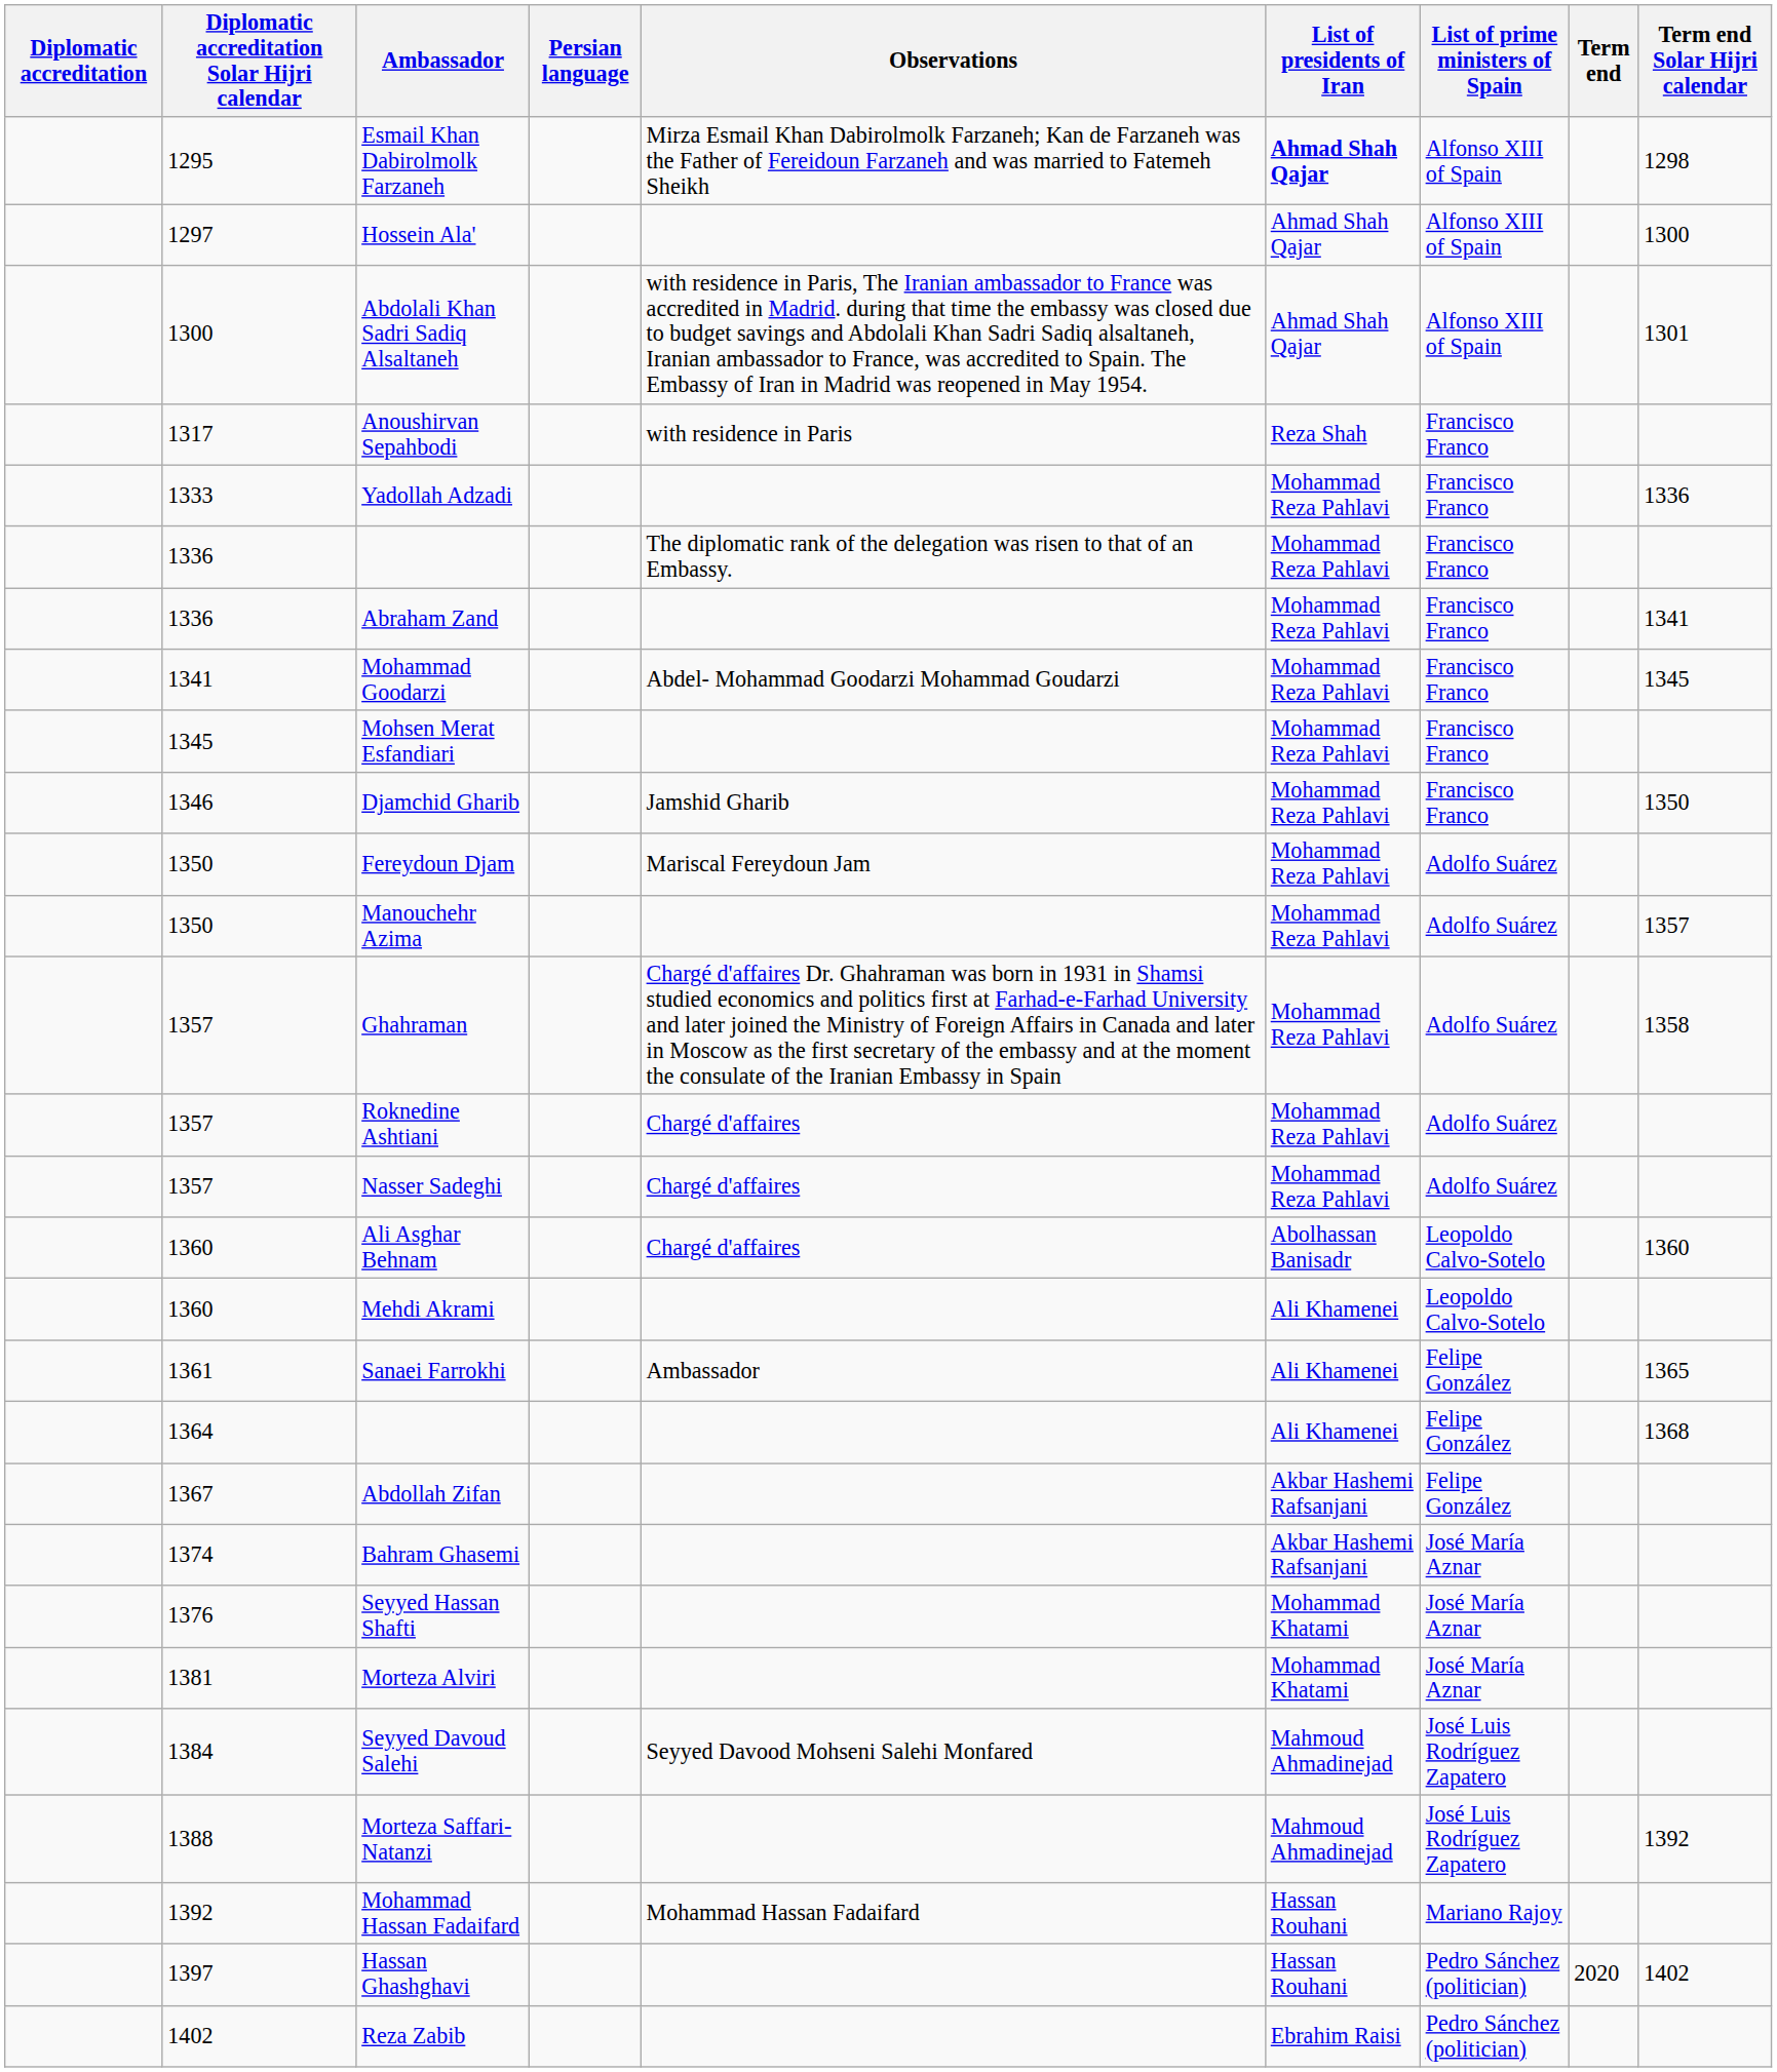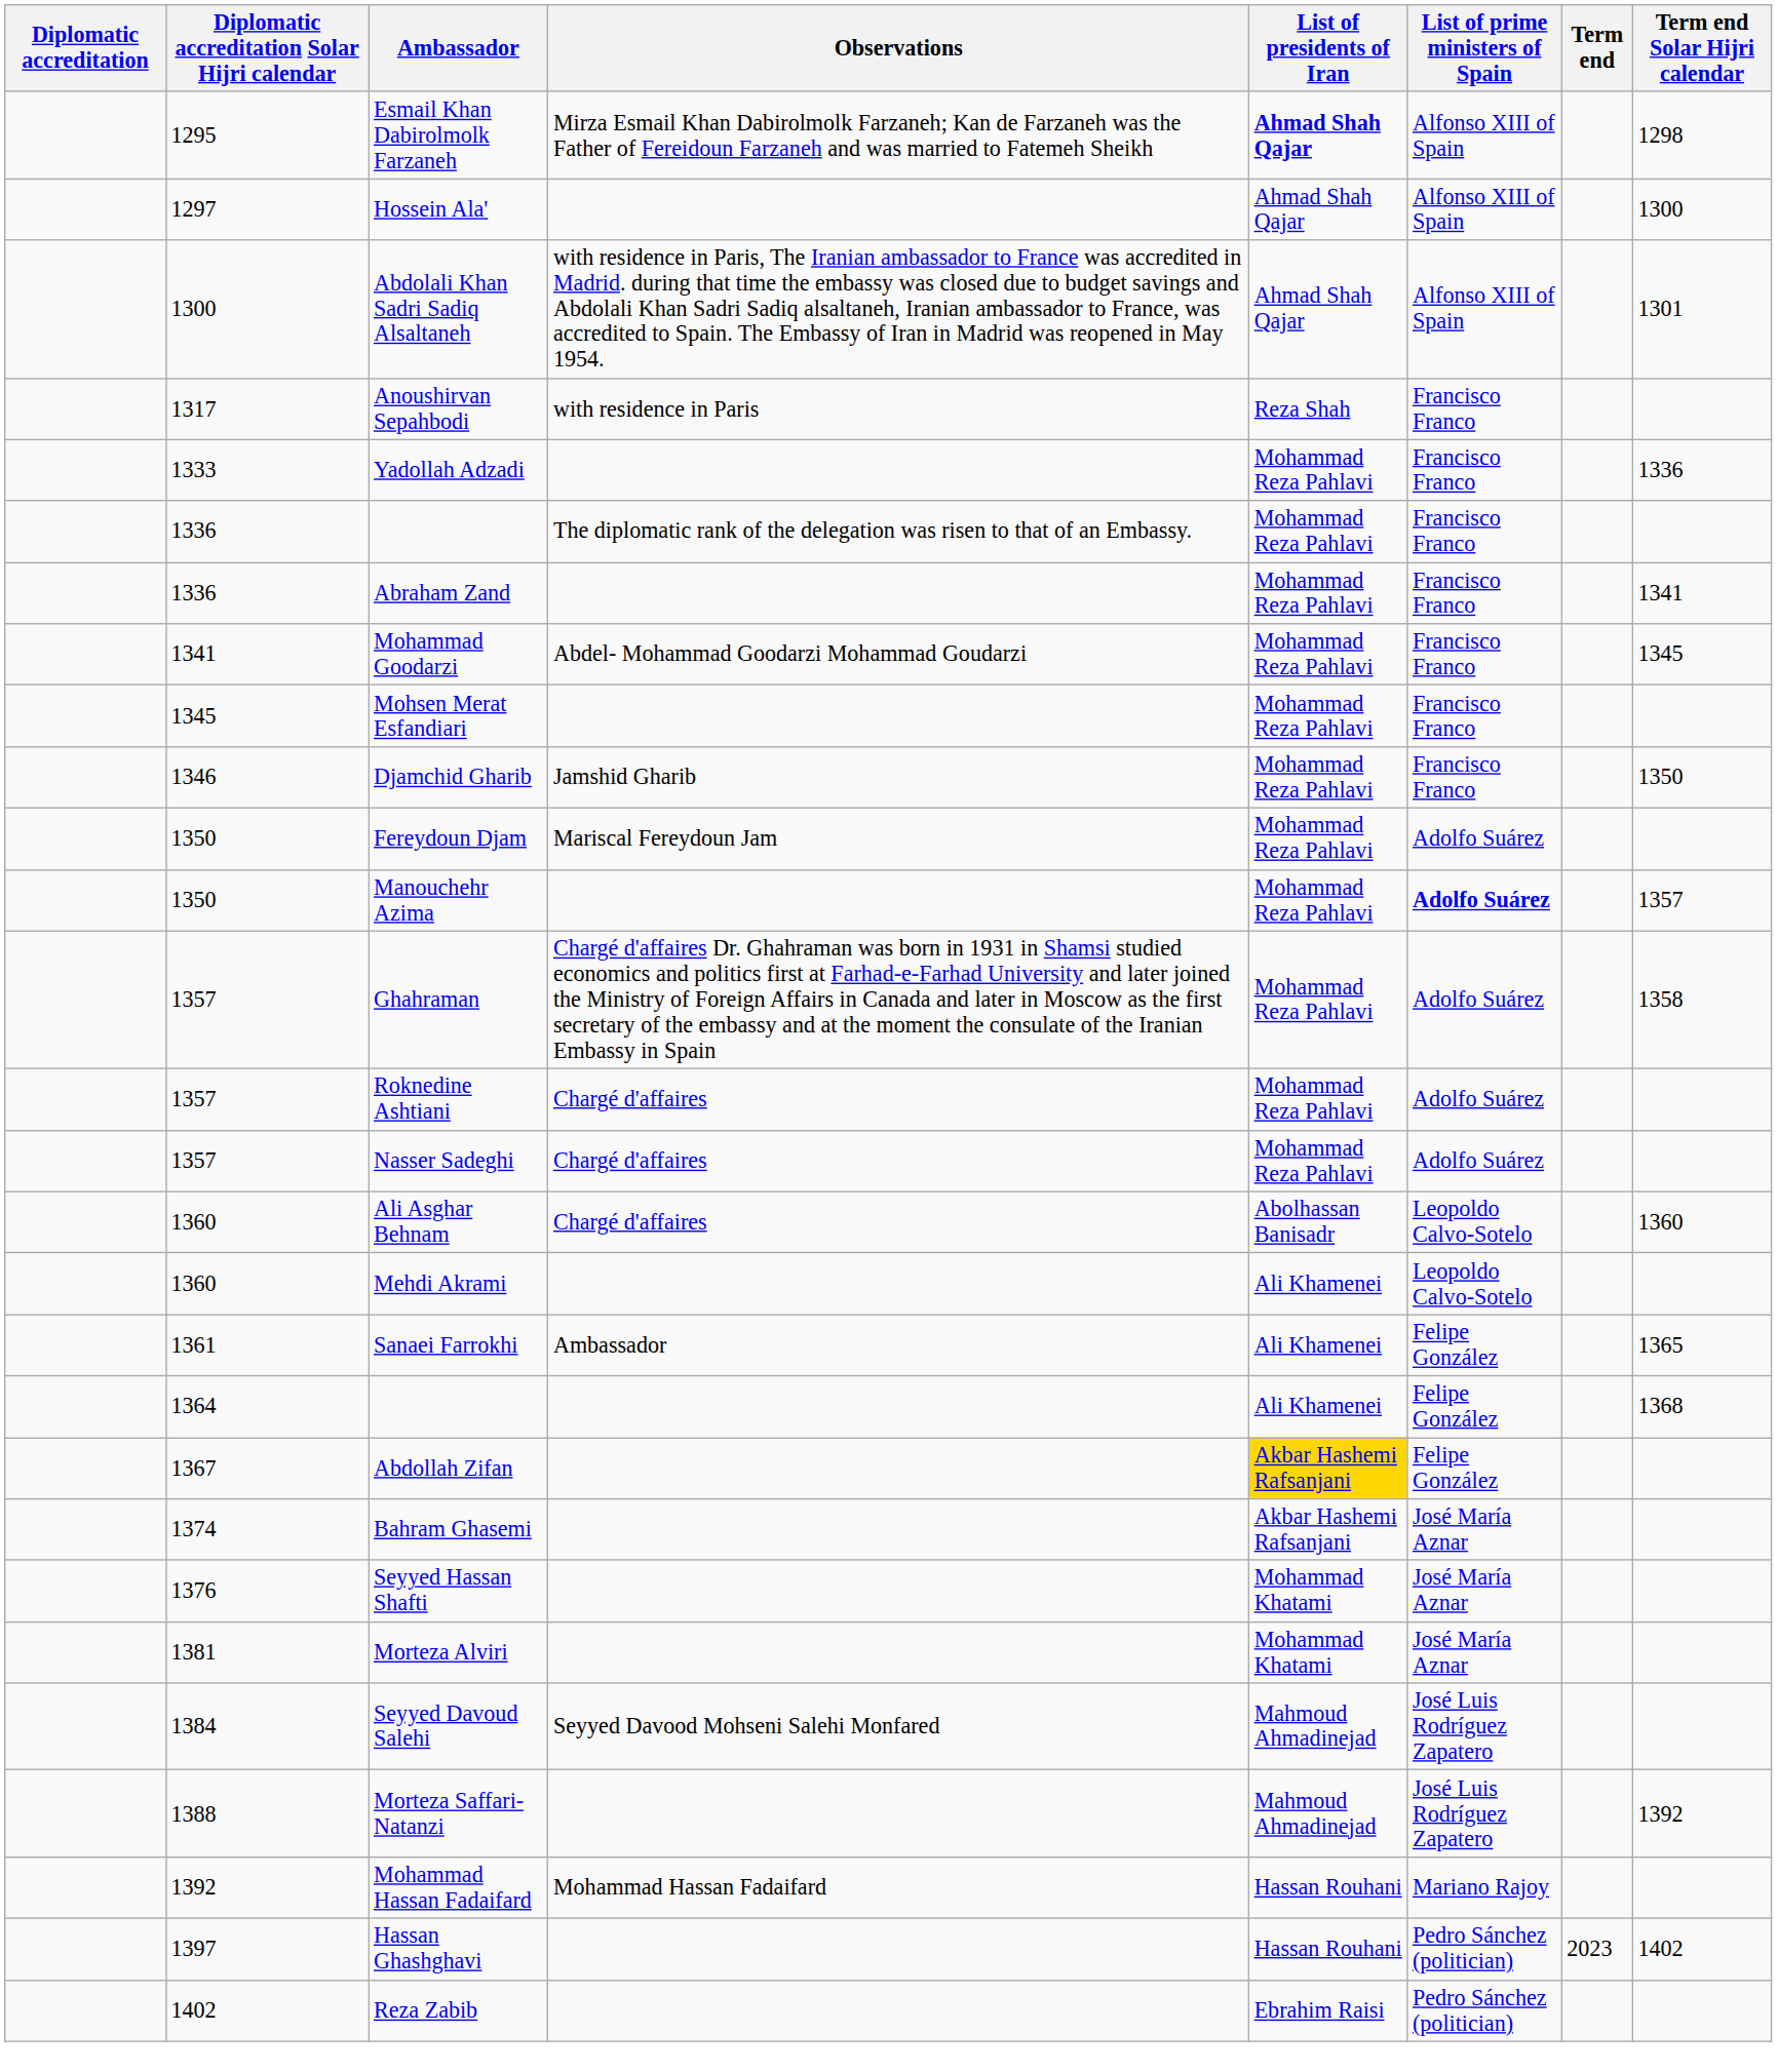- column: Persian language
Manouchehr Azima | List of prime ministers of Spain: normal -> bold
Abdollah Zifan | List of presidents of Iran: no background -> gold background
Hassan Ghashghavi | Term end: 2020 -> 2023
